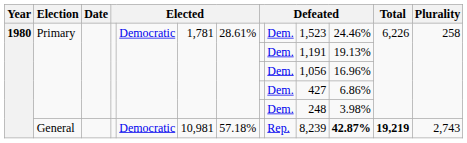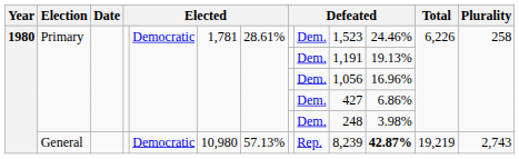General | column 6: 10,981 -> 10,980
General | column 7: 57.18% -> 57.13%
General | Total: bold -> normal
